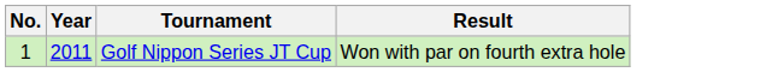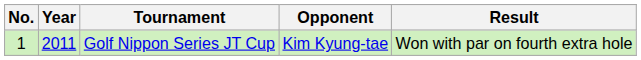+ column: Opponent | Kim Kyung-tae
